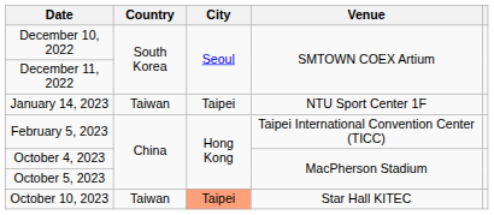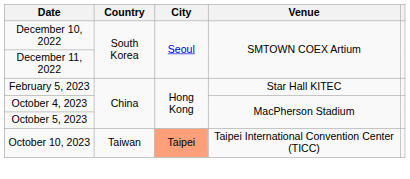- row: January 14, 2023 | Taiwan | Taipei | NTU Sport Center 1F
February 5, 2023 | Venue: Taipei International Convention Center (TICC) -> Star Hall KITEC
October 10, 2023 | Venue: Star Hall KITEC -> Taipei International Convention Center (TICC)
